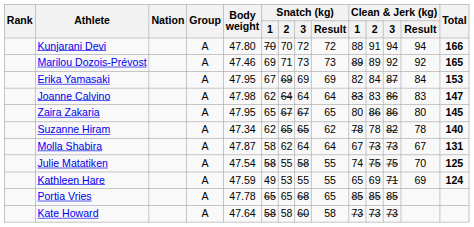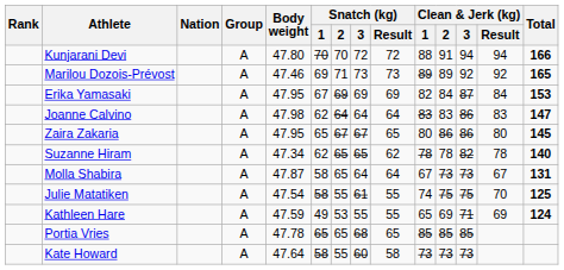Molla Shabira | Snatch (kg) / 2: 62 -> 65
Julie Matatiken | Snatch (kg) / 3: 58 -> 61
Kate Howard | Snatch (kg) / 2: 58 -> 55
